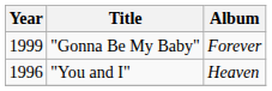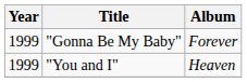"You and I" | Year: 1996 -> 1999
